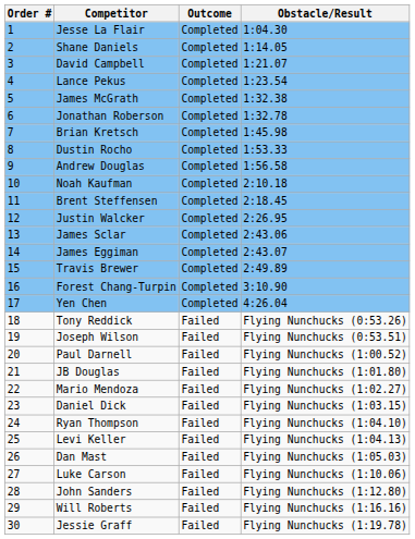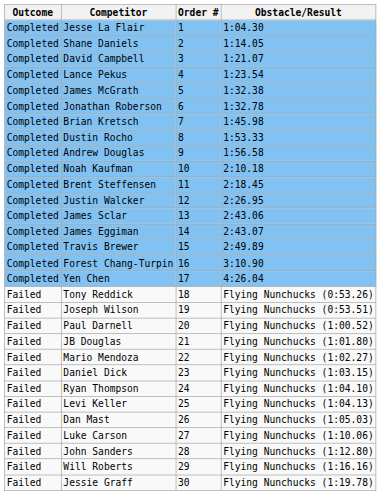columns swapped: Order # <-> Outcome
